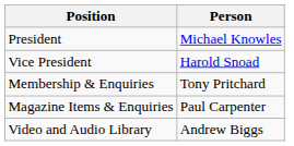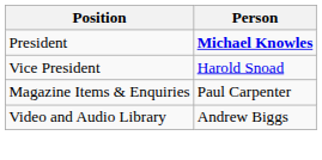President | Person: normal -> bold
- row: Membership & Enquiries | Tony Pritchard
